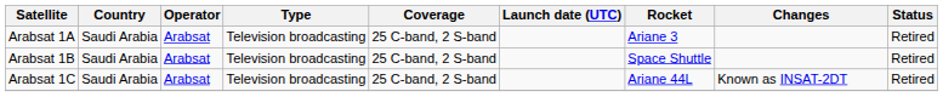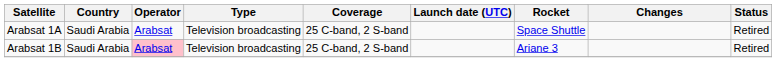Arabsat 1A | Rocket: Ariane 3 -> Space Shuttle
Arabsat 1B | Operator: no background -> pink background
Arabsat 1B | Rocket: Space Shuttle -> Ariane 3
- row: Arabsat 1C | Saudi Arabia | Arabsat | Television broadcasting | 25 C-band, 2 S-band | Ariane 44L | Known as INSAT-2DT | Retired
